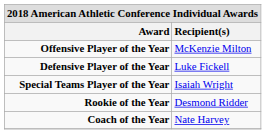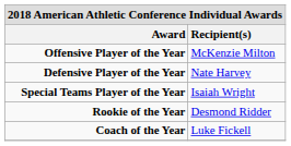Defensive Player of the Year | Recipient(s): Luke Fickell -> Nate Harvey
Coach of the Year | Recipient(s): Nate Harvey -> Luke Fickell
